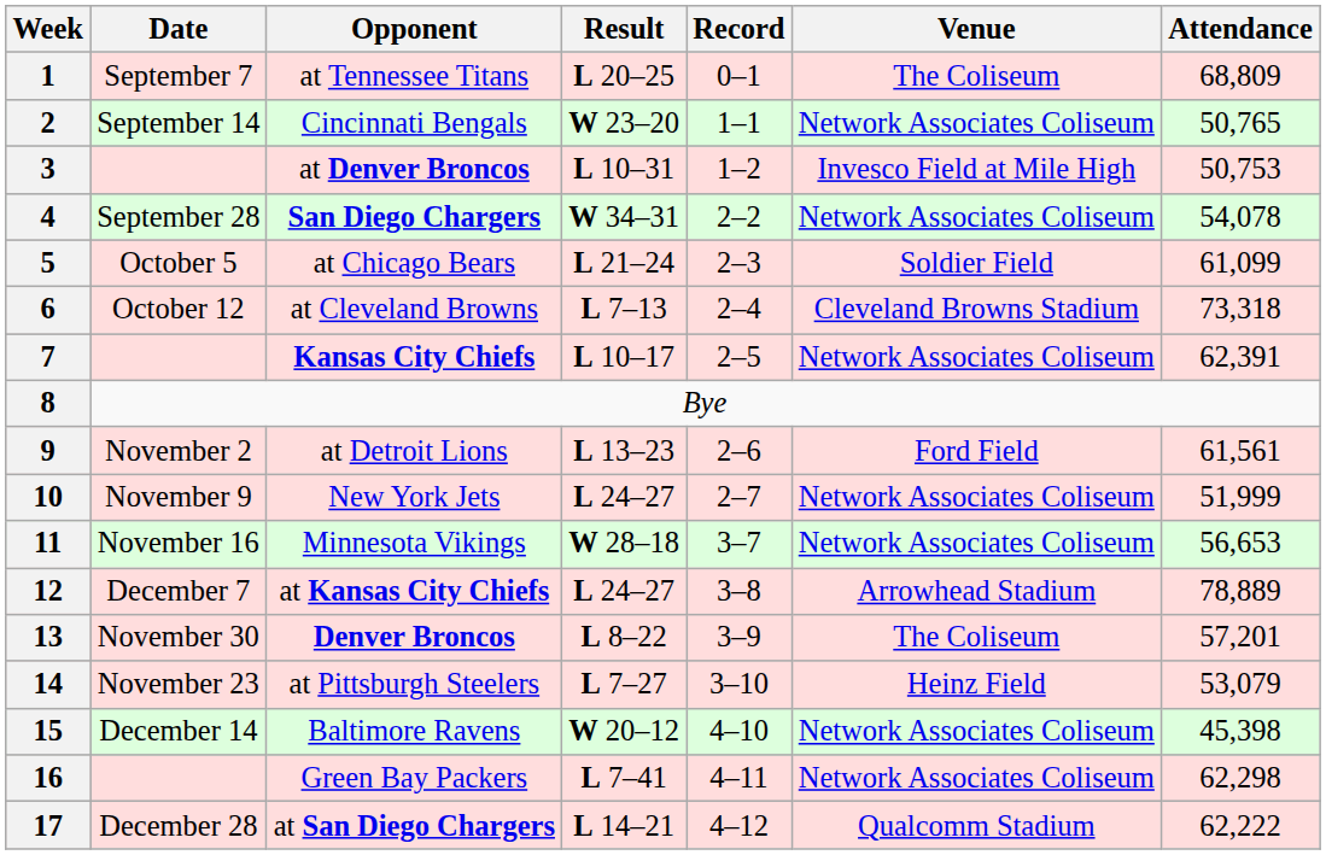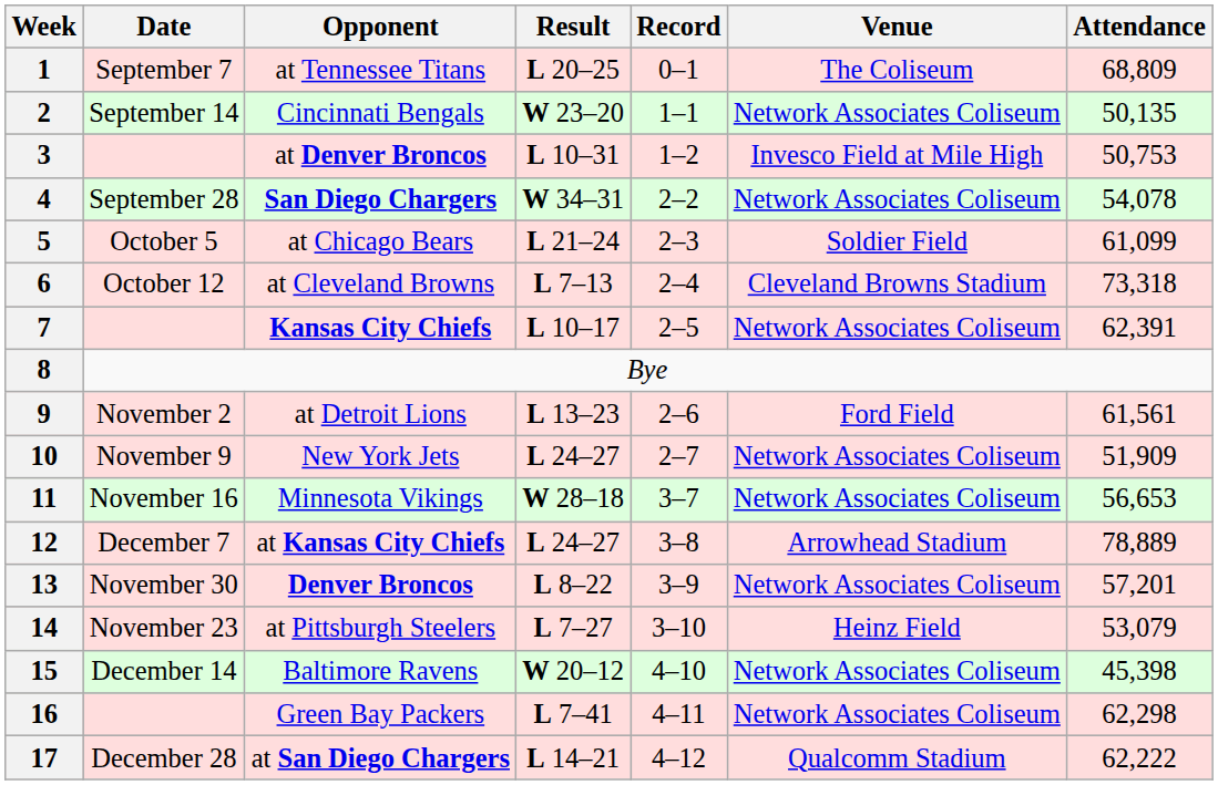2 | Attendance: 50,765 -> 50,135
10 | Attendance: 51,999 -> 51,909
13 | Venue: The Coliseum -> Network Associates Coliseum
